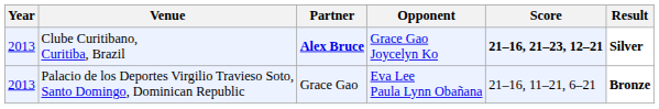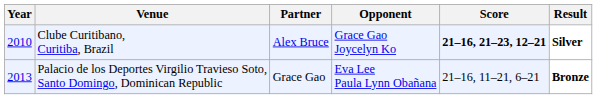Clube Curitibano, Curitiba, Brazil | Year: 2013 -> 2010
Clube Curitibano, Curitiba, Brazil | Partner: bold -> normal
